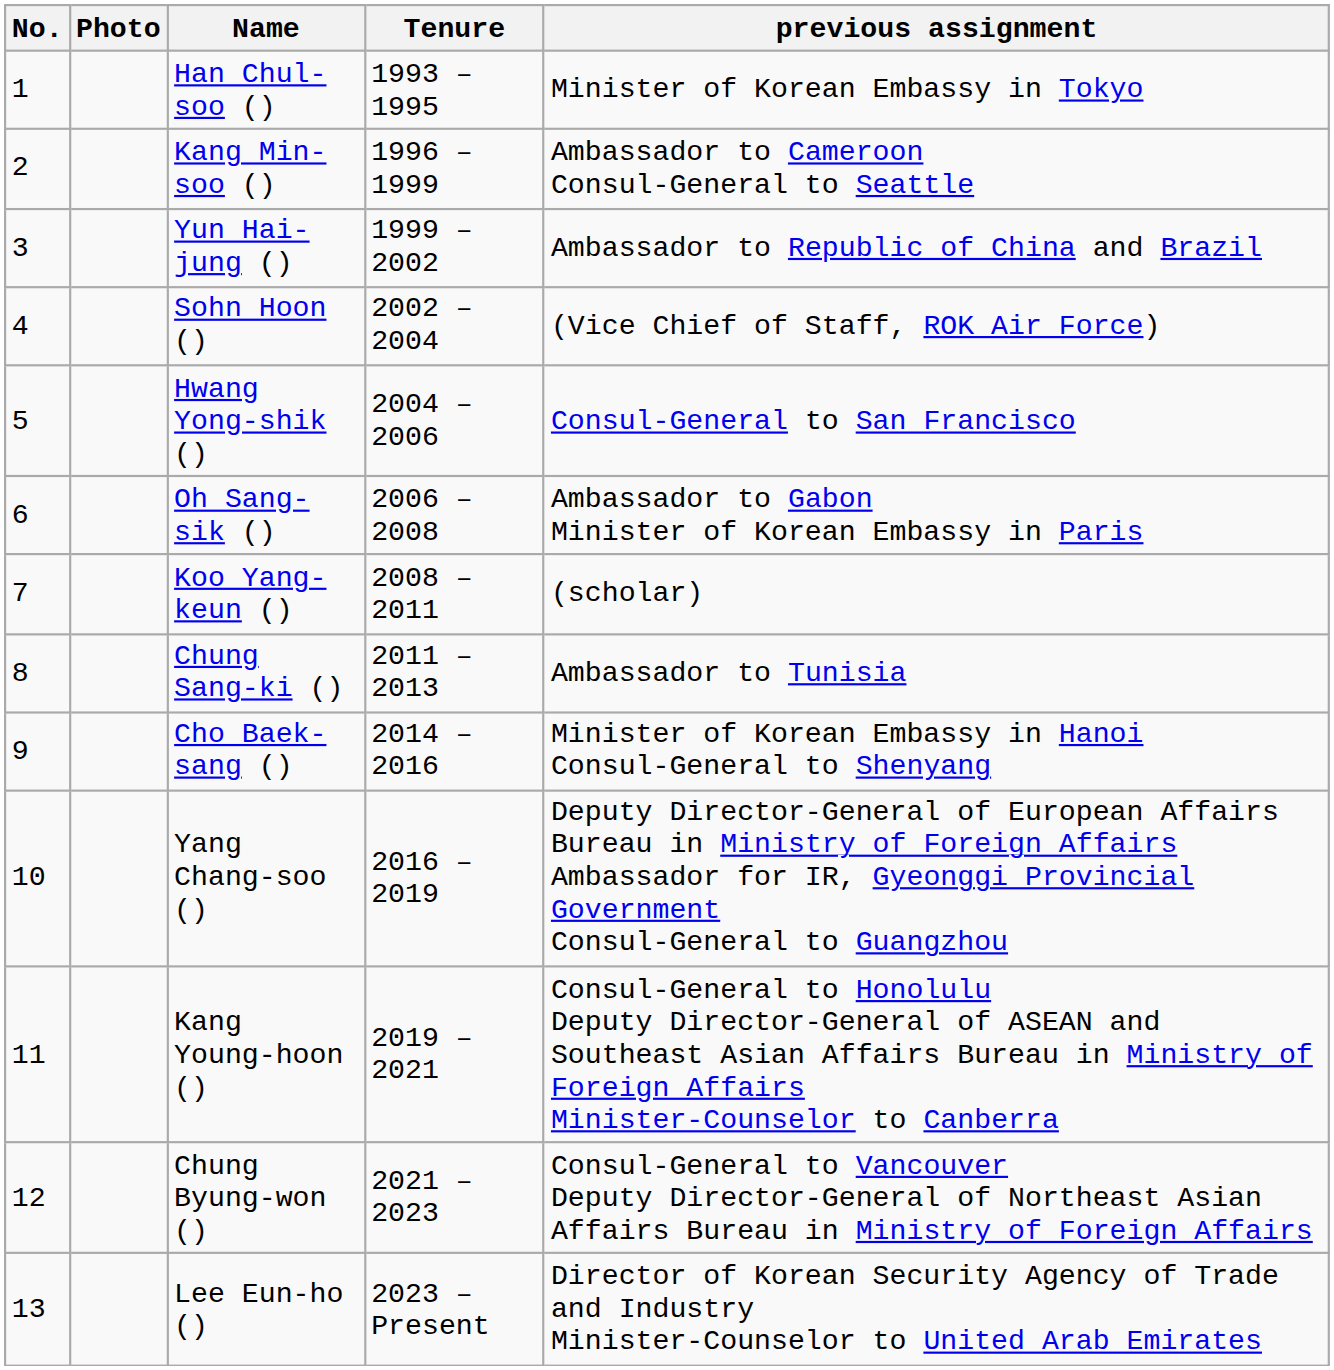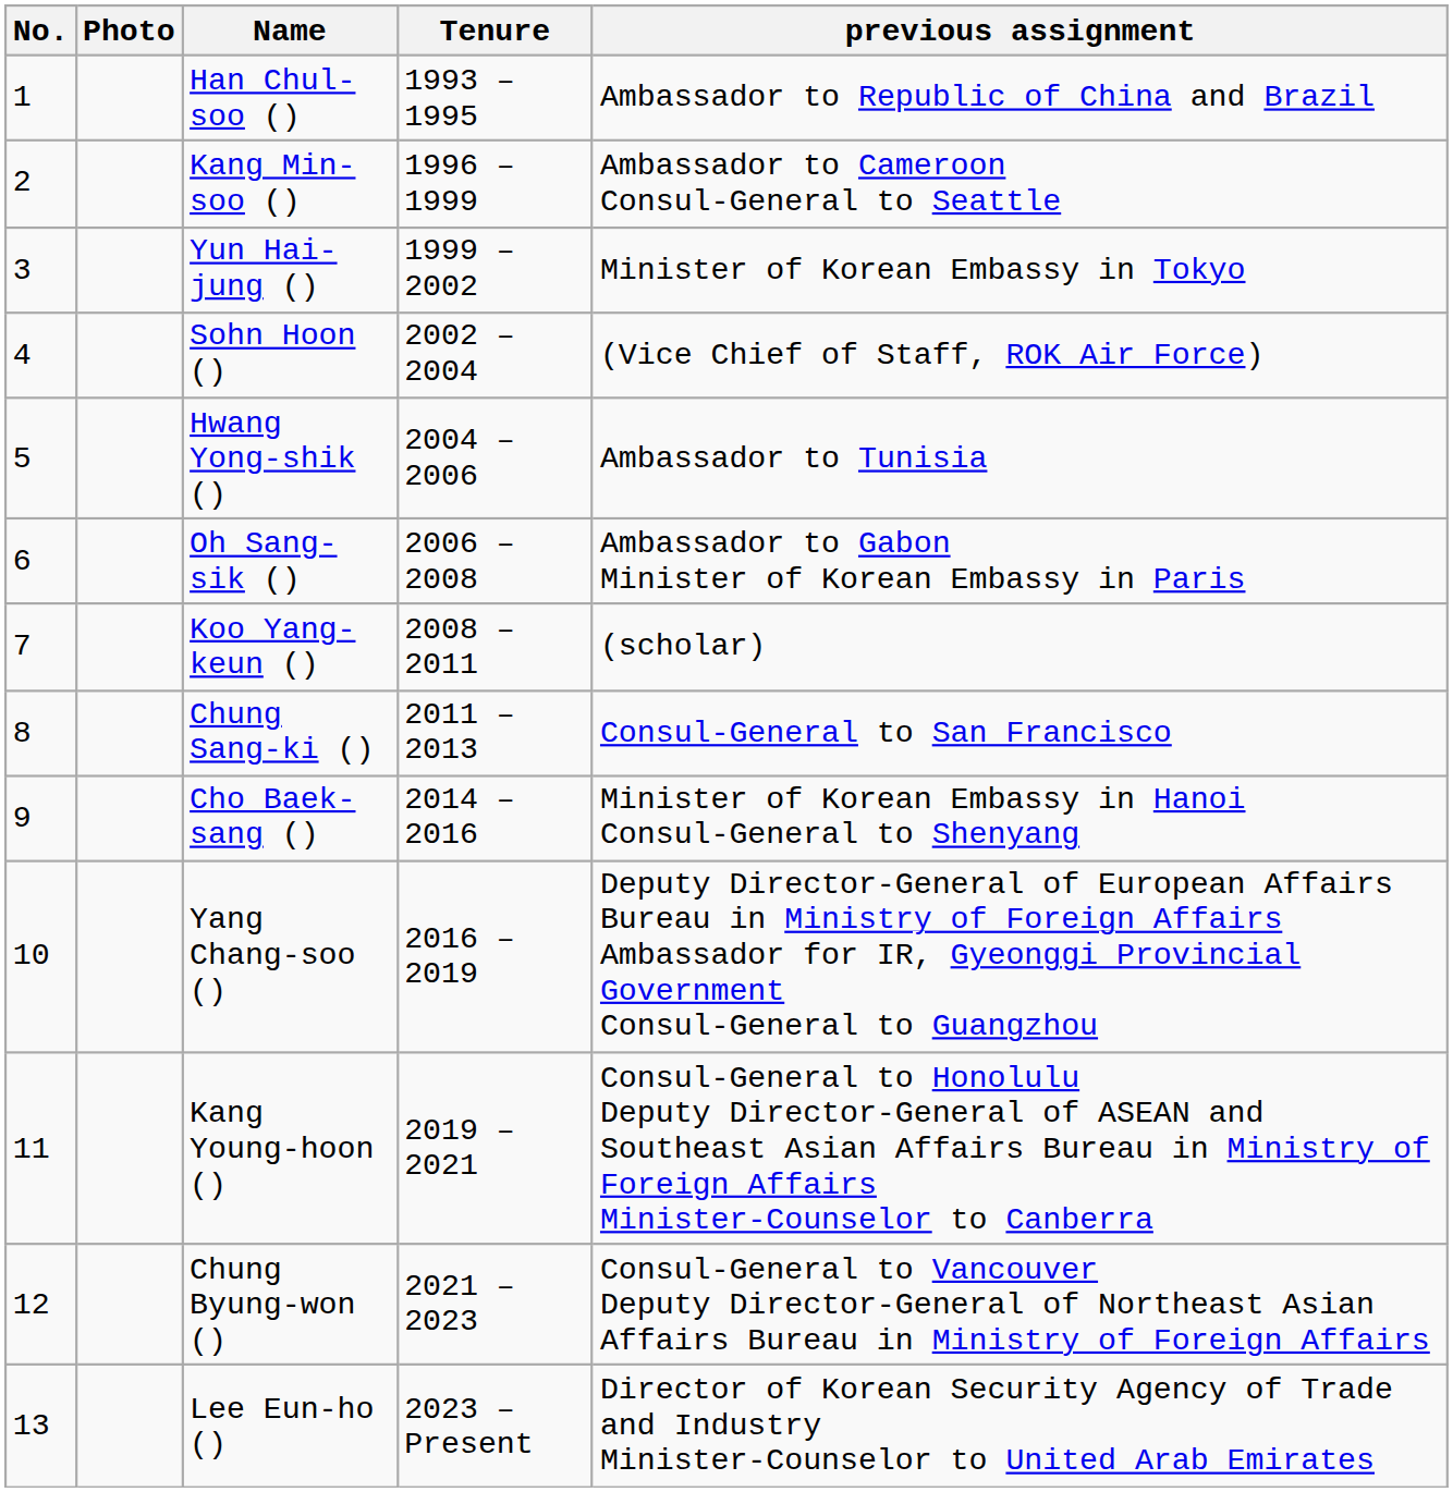Han Chul-soo () | previous assignment: Minister of Korean Embassy in Tokyo -> Ambassador to Republic of China and Brazil
Yun Hai-jung () | previous assignment: Ambassador to Republic of China and Brazil -> Minister of Korean Embassy in Tokyo
Hwang Yong-shik () | previous assignment: Consul-General to San Francisco -> Ambassador to Tunisia
Chung Sang-ki () | previous assignment: Ambassador to Tunisia -> Consul-General to San Francisco
